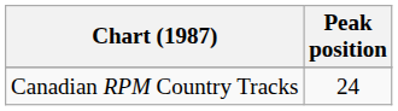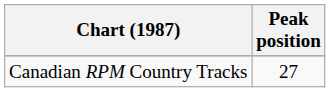Canadian RPM Country Tracks | Peak position: 24 -> 27
